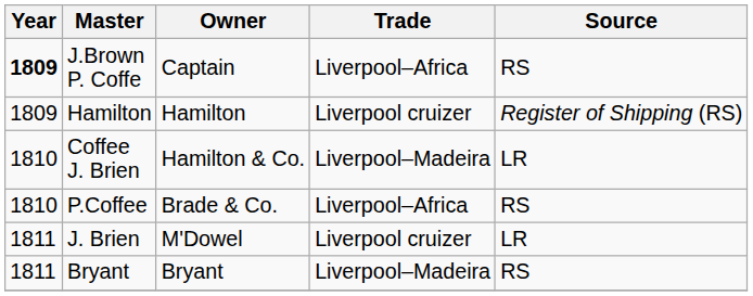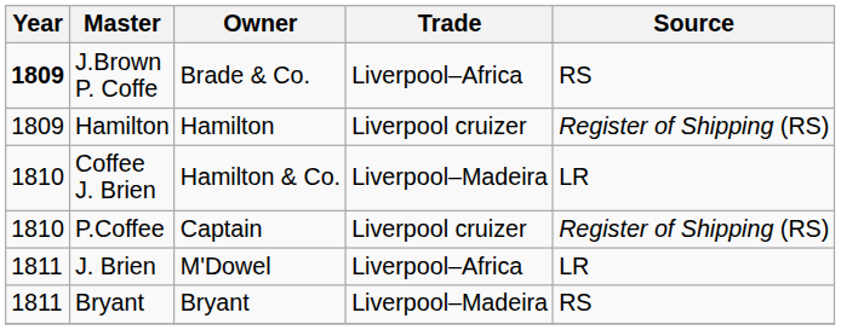J.Brown P. Coffe | Owner: Captain -> Brade & Co.
P.Coffee | Owner: Brade & Co. -> Captain
P.Coffee | Trade: Liverpool–Africa -> Liverpool cruizer
P.Coffee | Source: RS -> Register of Shipping (RS)
J. Brien | Trade: Liverpool cruizer -> Liverpool–Africa
